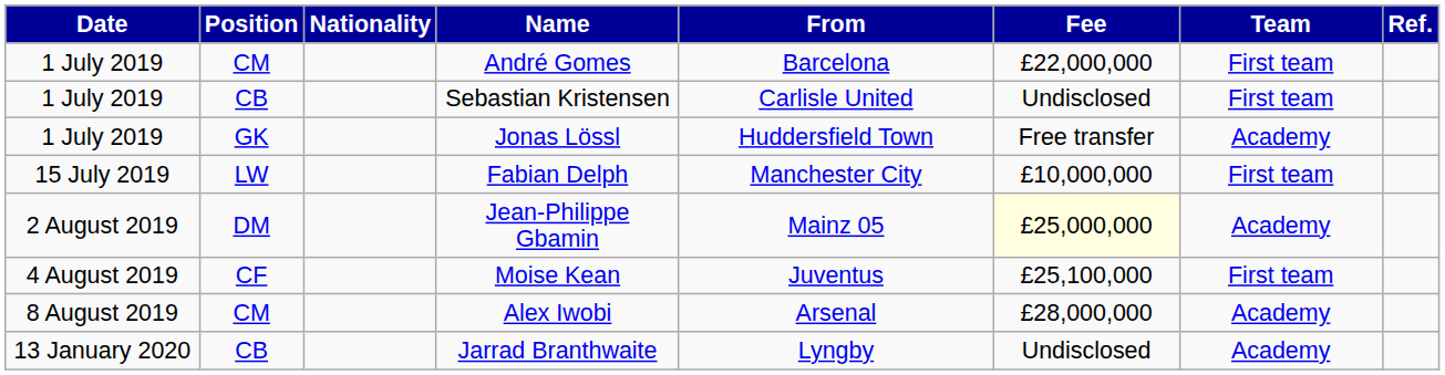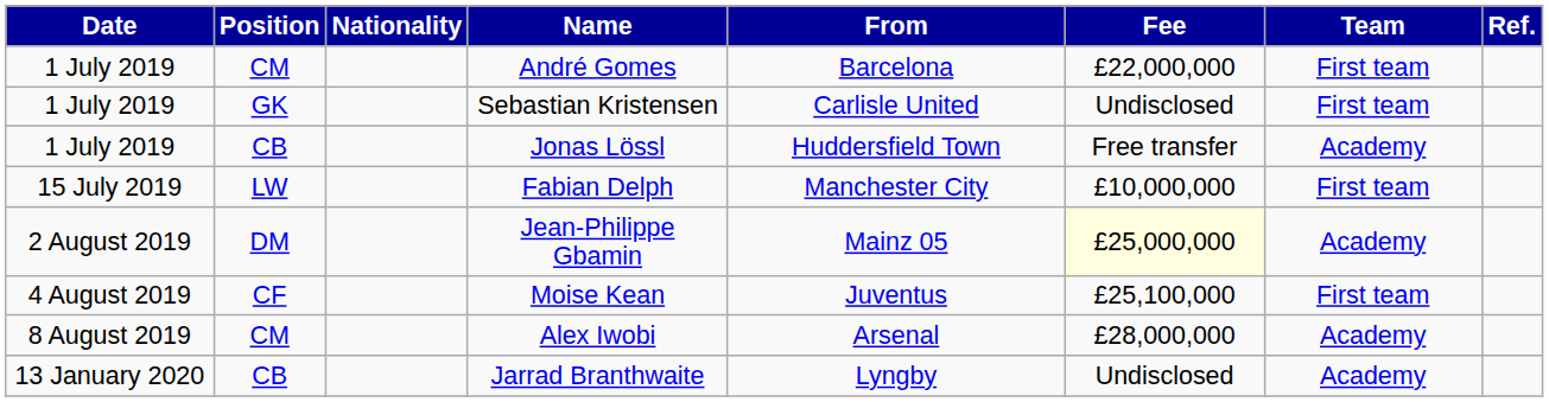Sebastian Kristensen | Position: CB -> GK
Jonas Lössl | Position: GK -> CB
